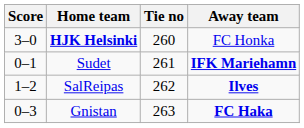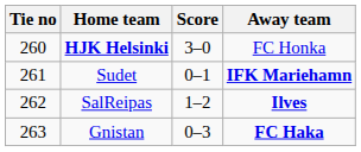columns swapped: Tie no <-> Score
